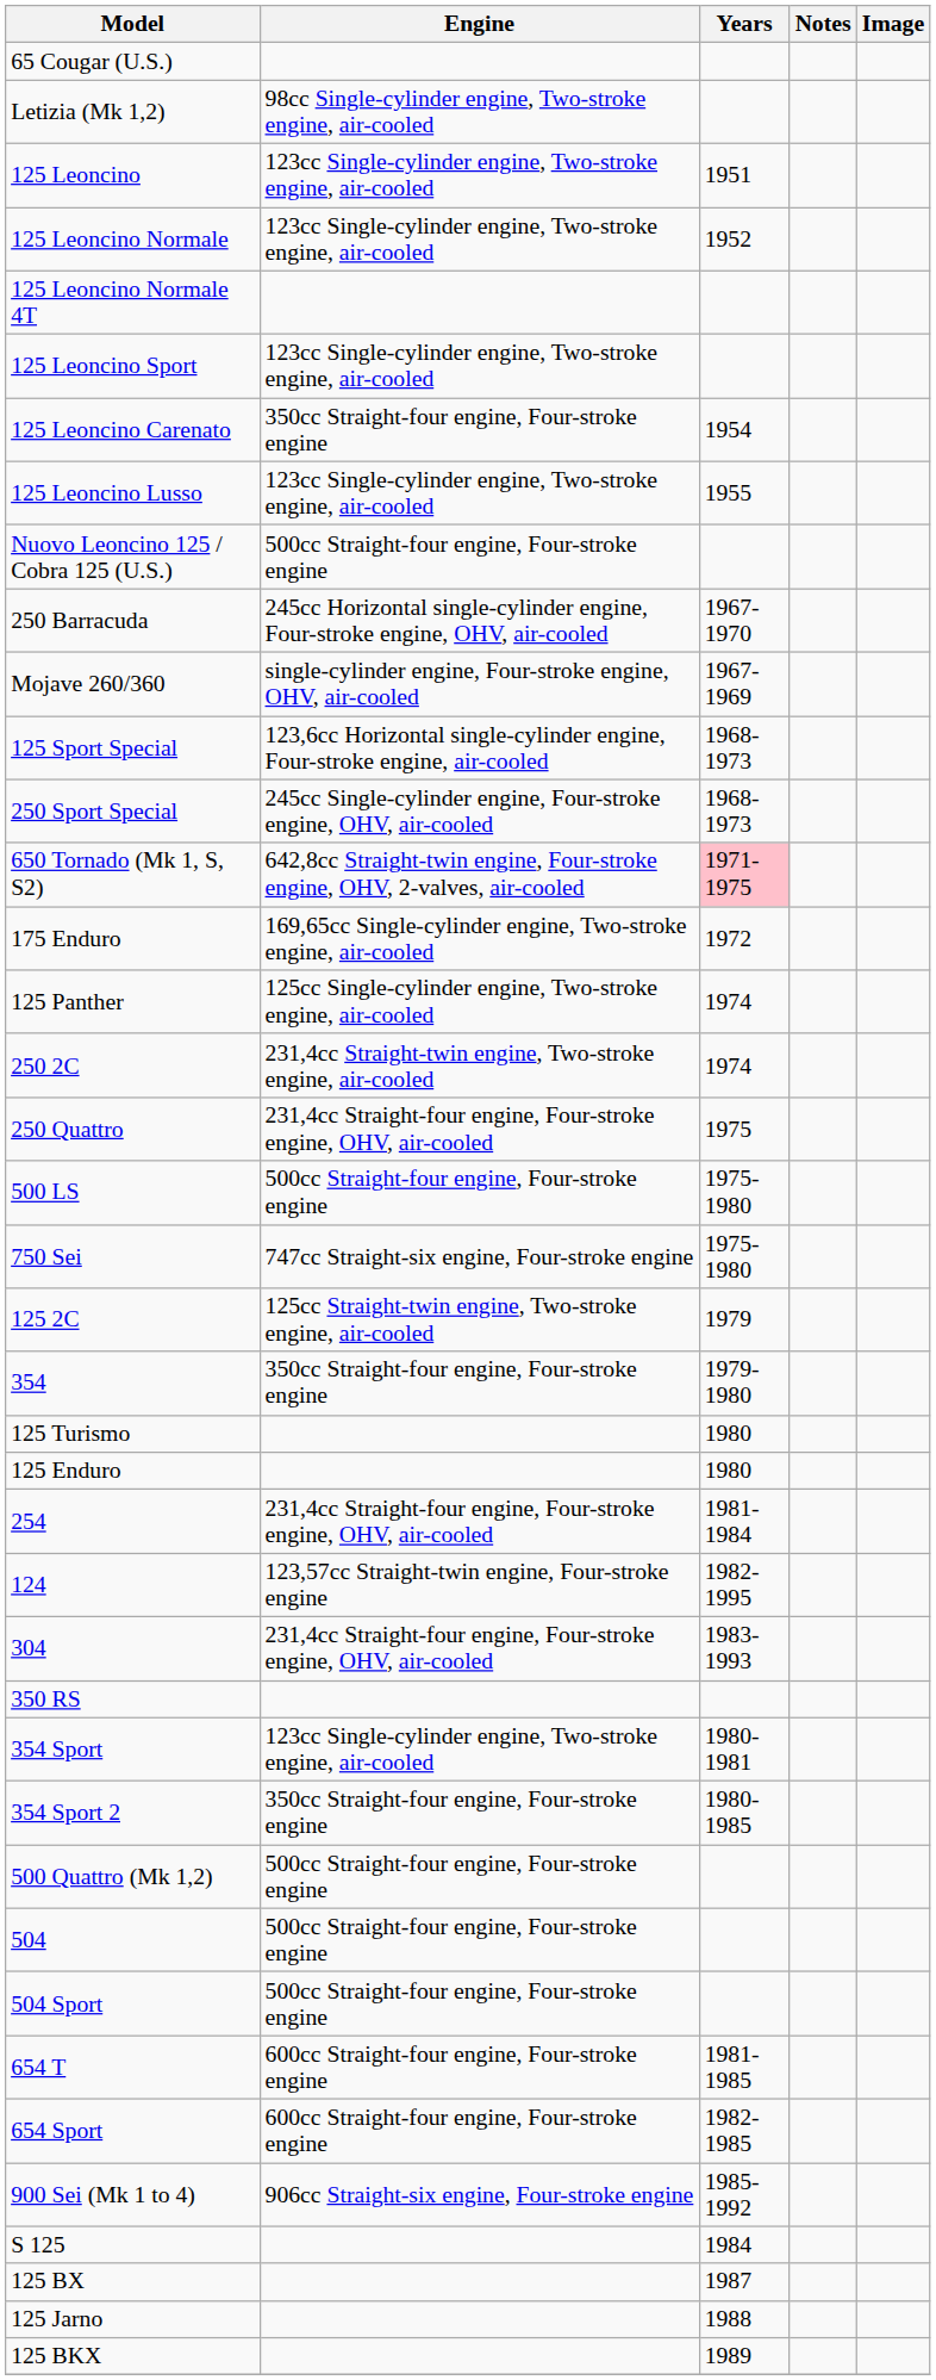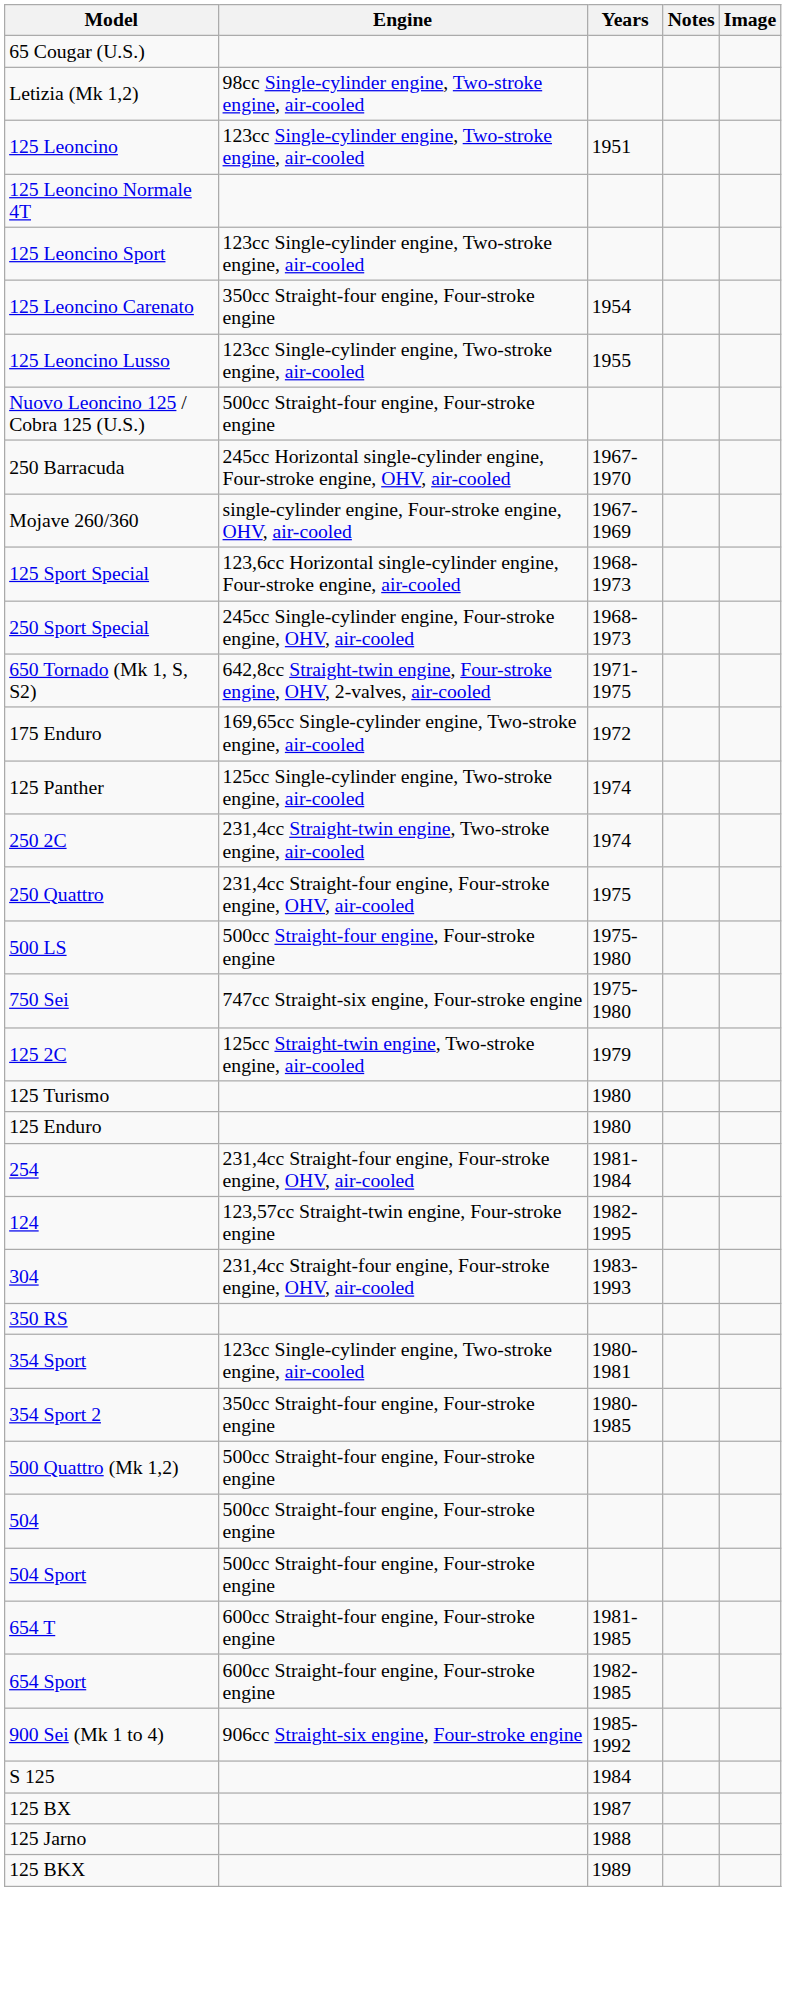- row: 125 Leoncino Normale | 123cc Single-cylinder engine, Two-stroke engine, air-cooled | 1952
650 Tornado (Mk 1, S, S2) | Years: pink background -> no background
- row: 354 | 350cc Straight-four engine, Four-stroke engine | 1979-1980
